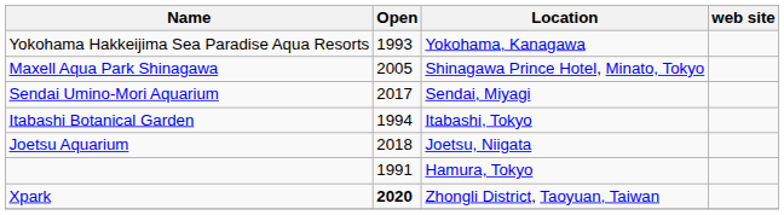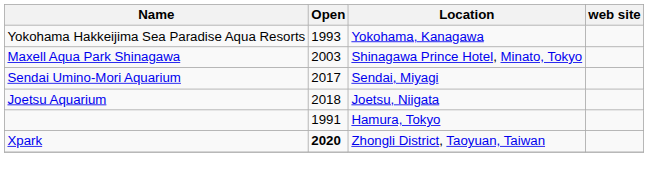Maxell Aqua Park Shinagawa | Open: 2005 -> 2003
- row: Itabashi Botanical Garden | 1994 | Itabashi, Tokyo
